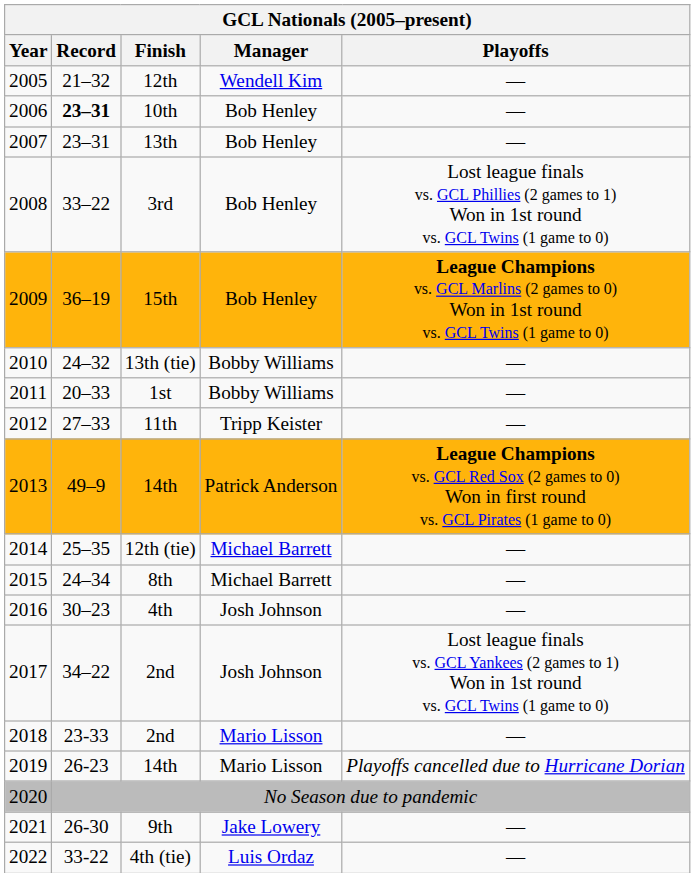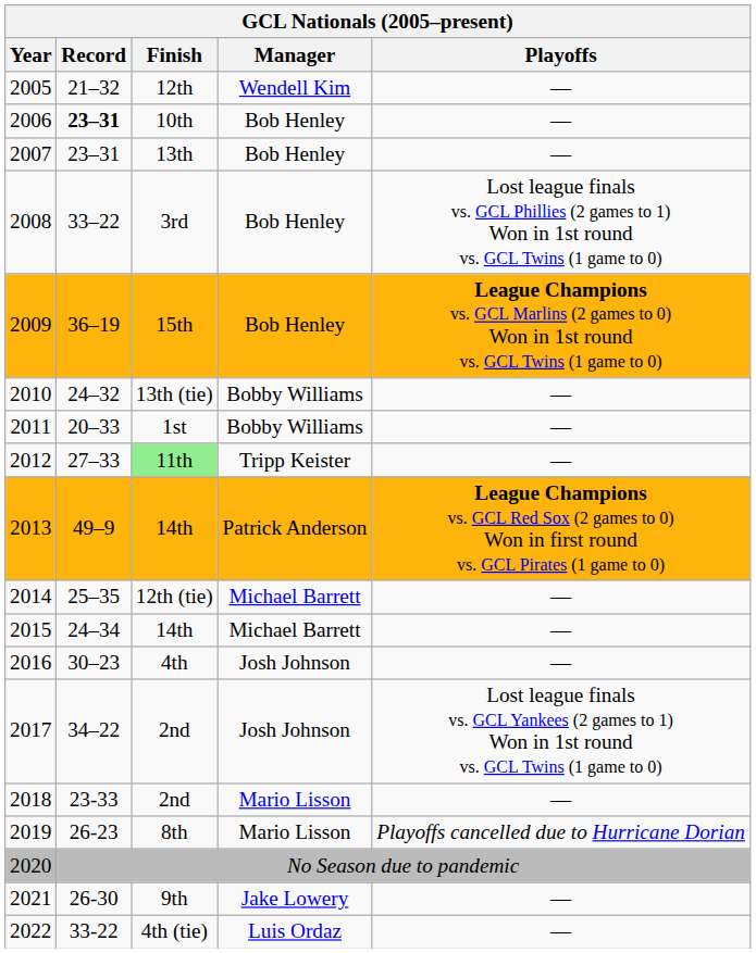2012 | Finish: no background -> lightgreen background
2015 | Finish: 8th -> 14th
2019 | Finish: 14th -> 8th
